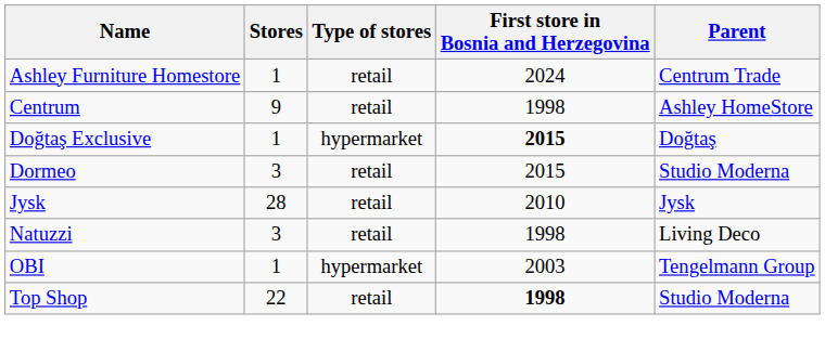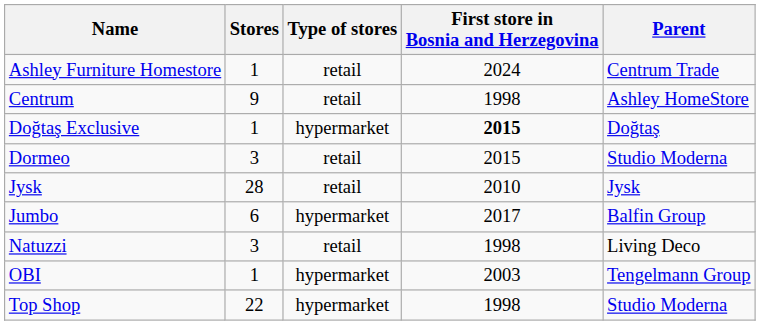+ row: Jumbo | 6 | hypermarket | 2017 | Balfin Group
Top Shop | Type of stores: retail -> hypermarket
Top Shop | First store in Bosnia and Herzegovina: bold -> normal
